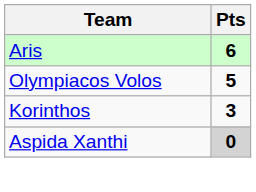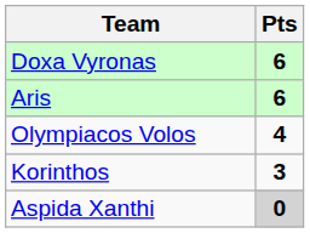+ row: Doxa Vyronas | 6
Olympiacos Volos | Pts: 5 -> 4
